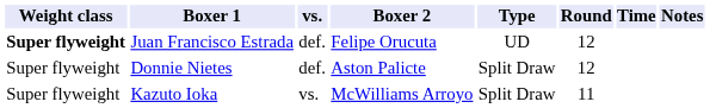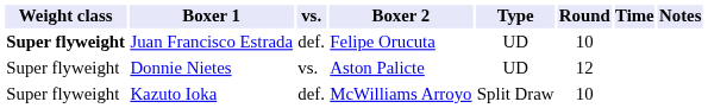Juan Francisco Estrada | Round: 12 -> 10
Donnie Nietes | vs.: def. -> vs.
Donnie Nietes | Type: Split Draw -> UD
Kazuto Ioka | vs.: vs. -> def.
Kazuto Ioka | Round: 11 -> 10
